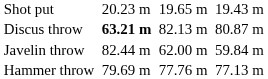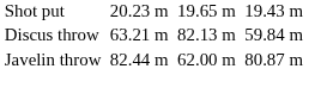Discus throw | column 3: bold -> normal
Discus throw | column 7: 80.87 m -> 59.84 m
Javelin throw | column 7: 59.84 m -> 80.87 m
- row: Hammer throw | 79.69 m | 77.76 m | 77.13 m
